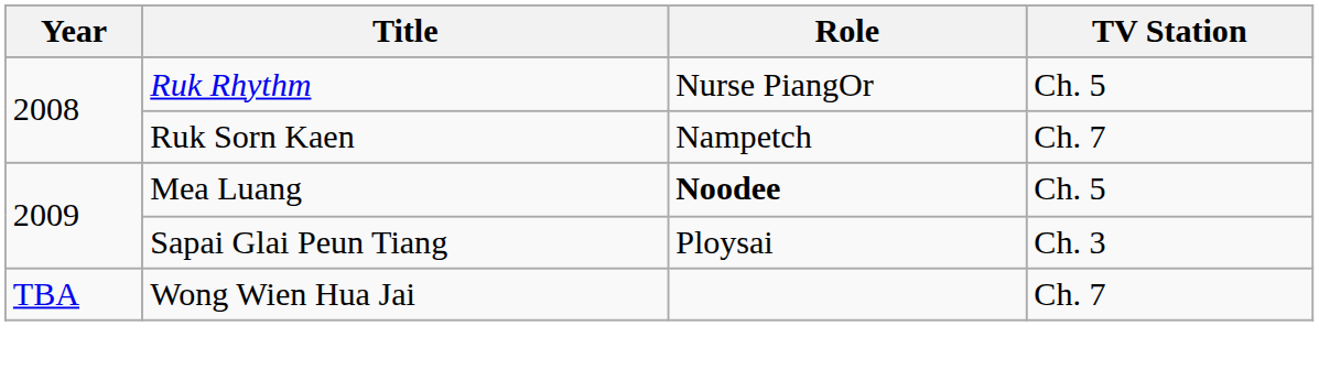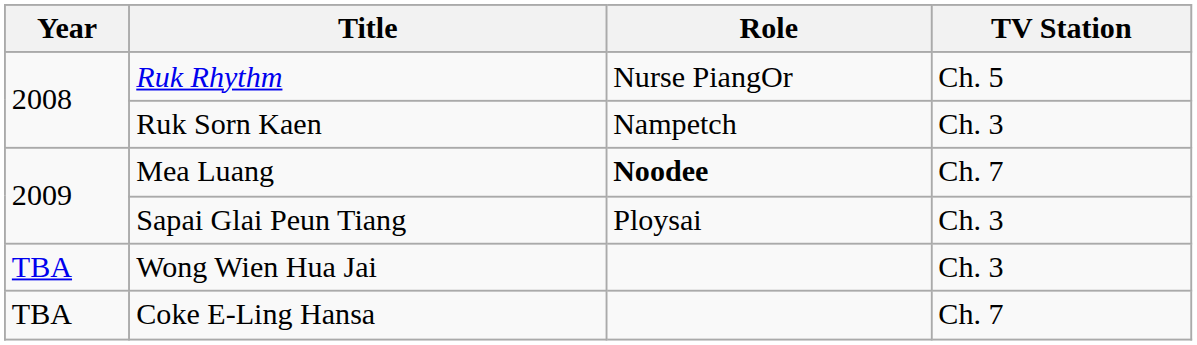Ruk Sorn Kaen | TV Station: Ch. 7 -> Ch. 3
Mea Luang | TV Station: Ch. 5 -> Ch. 7
Wong Wien Hua Jai | TV Station: Ch. 7 -> Ch. 3
+ row: TBA | Coke E-Ling Hansa | Ch. 7
